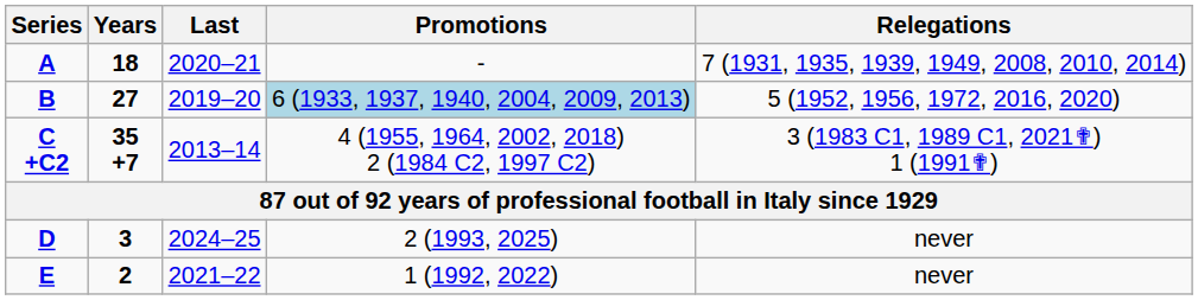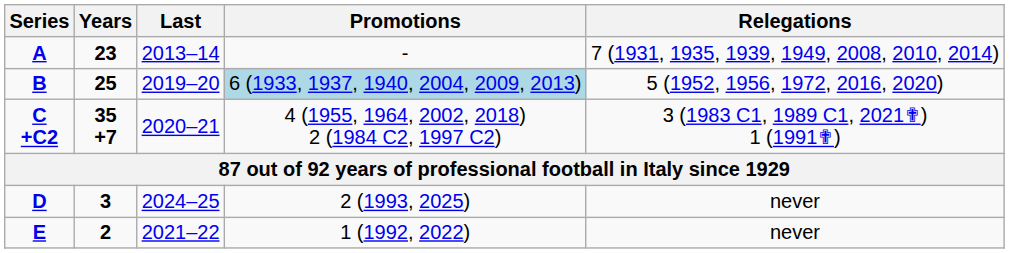A | Years: 18 -> 23
A | Last: 2020–21 -> 2013–14
B | Years: 27 -> 25
C +C2 | Last: 2013–14 -> 2020–21
